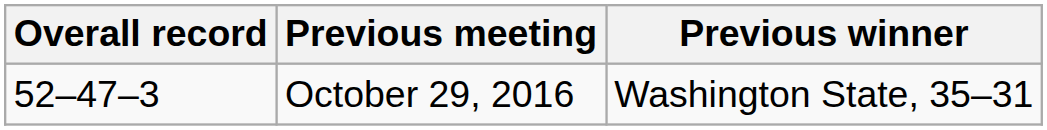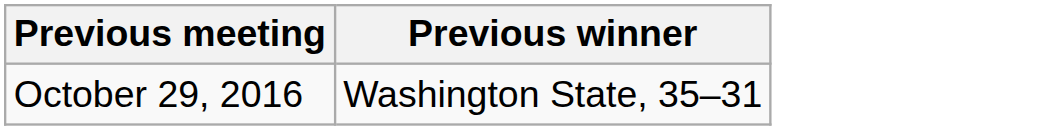- column: Overall record | 52–47–3
